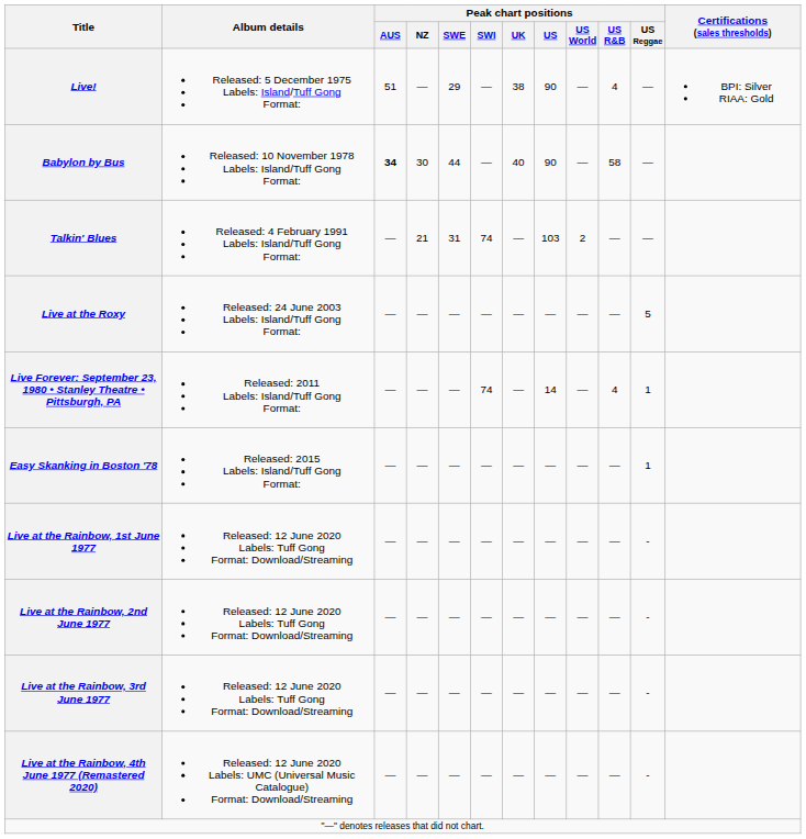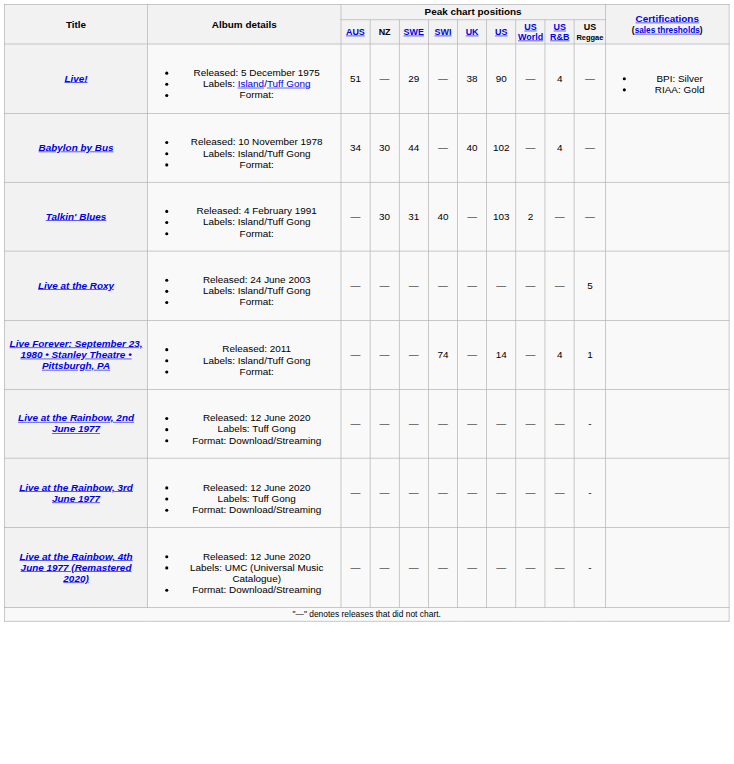Babylon by Bus | Peak chart positions / AUS: bold -> normal
Babylon by Bus | Peak chart positions / US: 90 -> 102
Babylon by Bus | Peak chart positions / US R&B: 58 -> 4
Talkin' Blues | Peak chart positions / NZ: 21 -> 30
Talkin' Blues | Peak chart positions / SWI: 74 -> 40
- row: Easy Skanking in Boston '78 | Released: 2015 Labels: Island/Tuff Gong Format: | — | — | — | — | — | — | — | — | 1
- row: Live at the Rainbow, 1st June 1977 | Released: 12 June 2020 Labels: Tuff Gong Format: Download/Streaming | — | — | — | — | — | — | — | — | -
